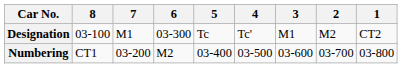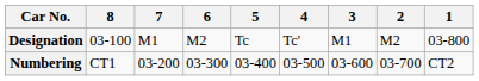Designation | 6: 03-300 -> M2
Designation | 1: CT2 -> 03-800
Numbering | 6: M2 -> 03-300
Numbering | 1: 03-800 -> CT2
